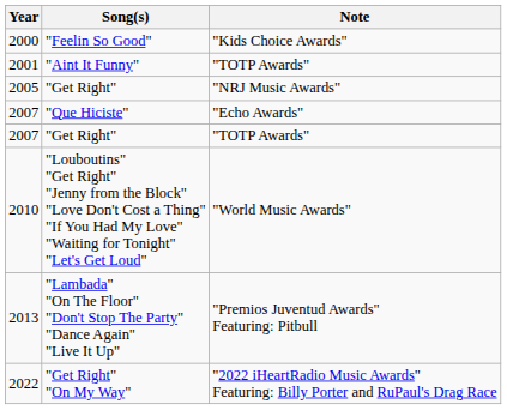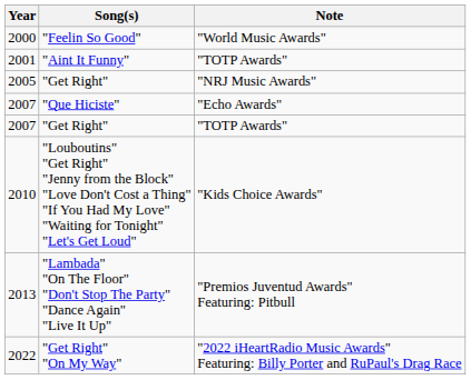2000 | Note: "Kids Choice Awards" -> "World Music Awards"
2010 | Note: "World Music Awards" -> "Kids Choice Awards"
